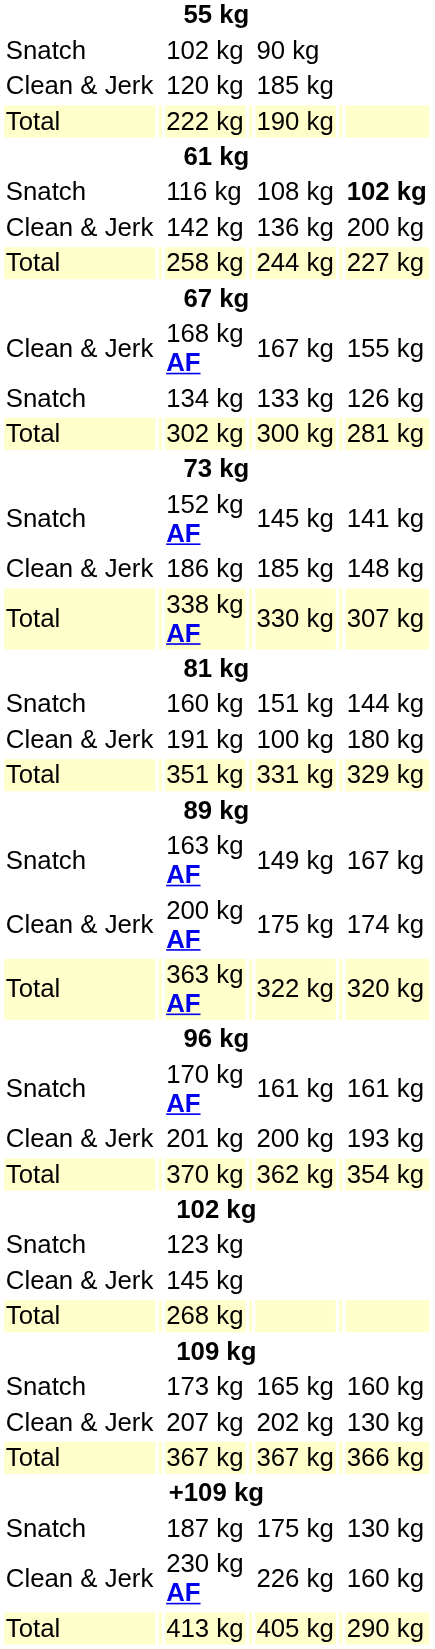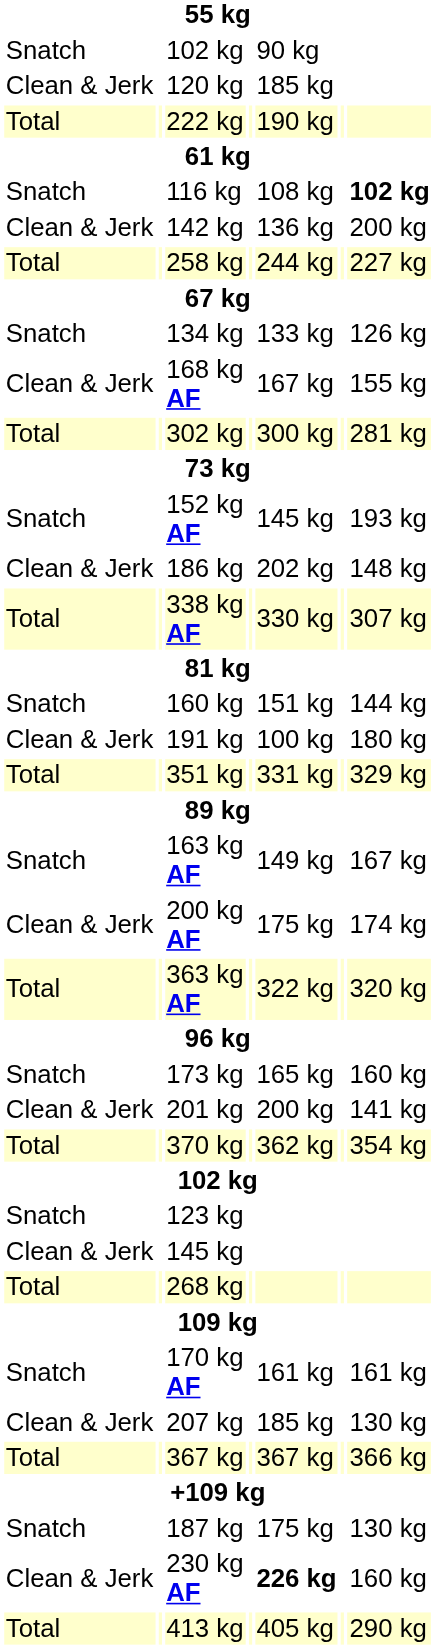rows swapped: 134 kg <-> 168 kg AF
152 kg AF | column 7: 141 kg -> 193 kg
186 kg | column 5: 185 kg -> 202 kg
rows swapped: 170 kg AF <-> 173 kg
201 kg | column 7: 193 kg -> 141 kg
207 kg | column 5: 202 kg -> 185 kg
230 kg AF | column 5: normal -> bold
